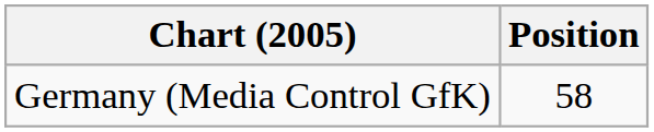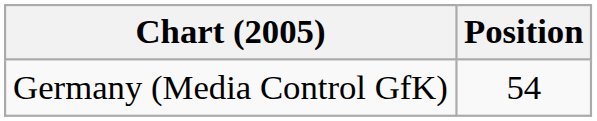Germany (Media Control GfK) | Position: 58 -> 54
